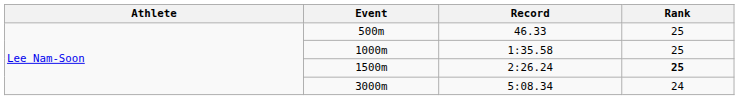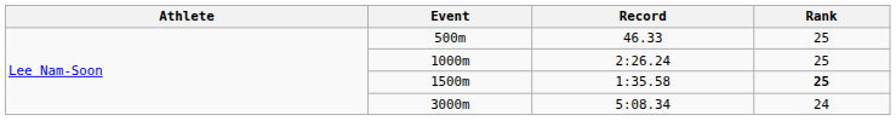1000m | Record: 1:35.58 -> 2:26.24
1500m | Record: 2:26.24 -> 1:35.58
